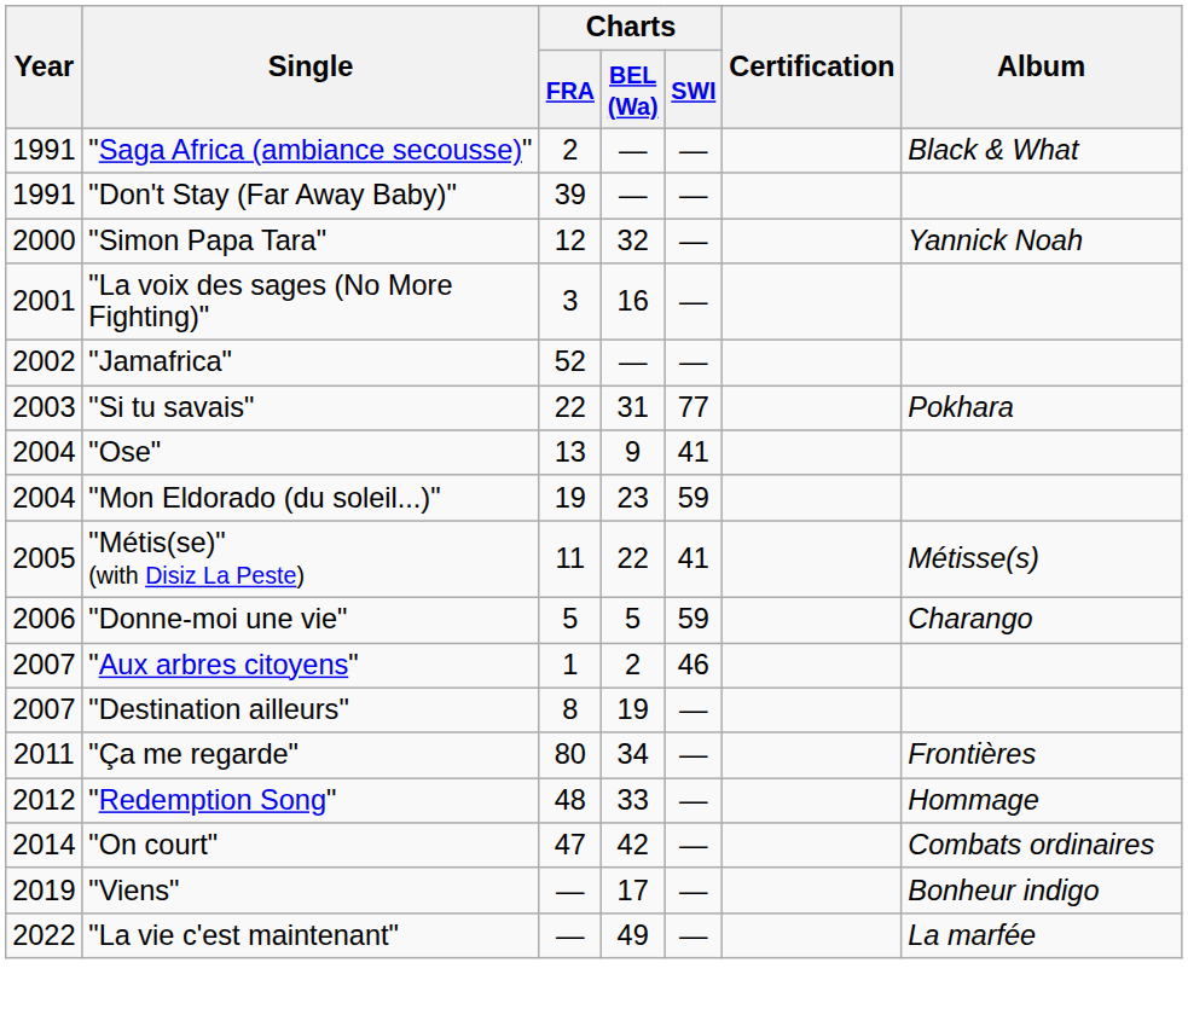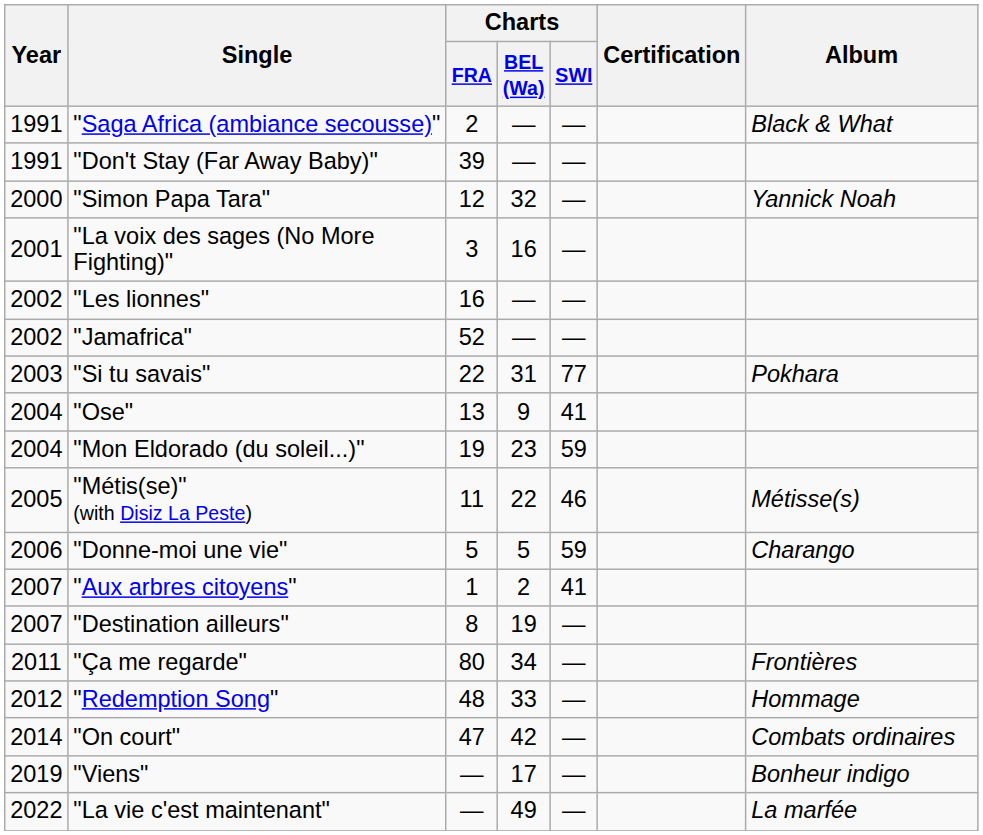+ row: 2002 | "Les lionnes" | 16 | — | —
"Métis(se)" (with Disiz La Peste) | Charts / SWI: 41 -> 46
"Aux arbres citoyens" | Charts / SWI: 46 -> 41
